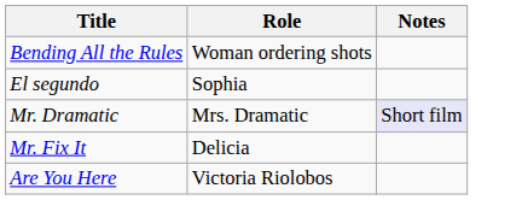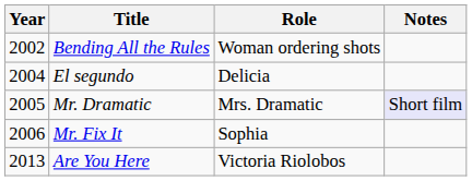+ column: Year | 2002 | 2004 | 2005 | 2006 | 2013
El segundo | Role: Sophia -> Delicia
Mr. Fix It | Role: Delicia -> Sophia
